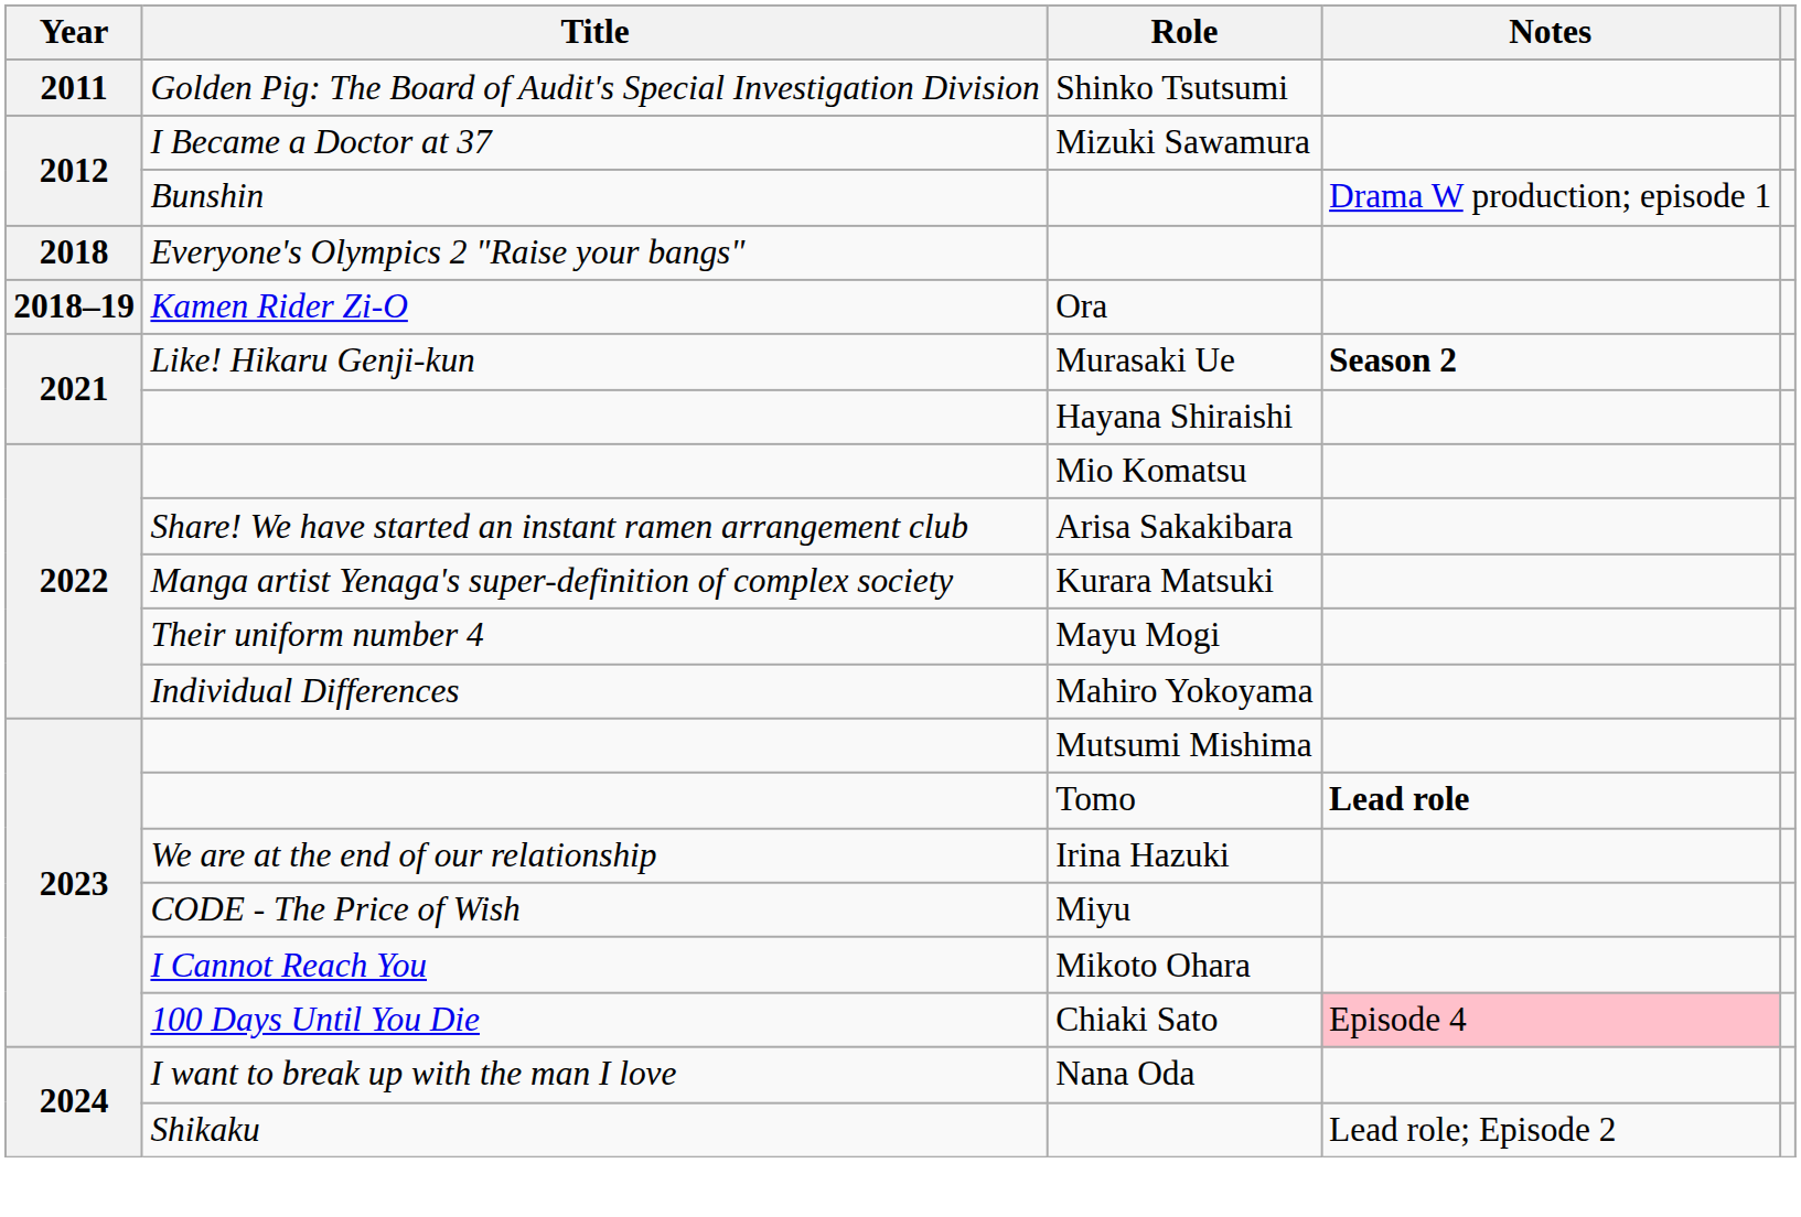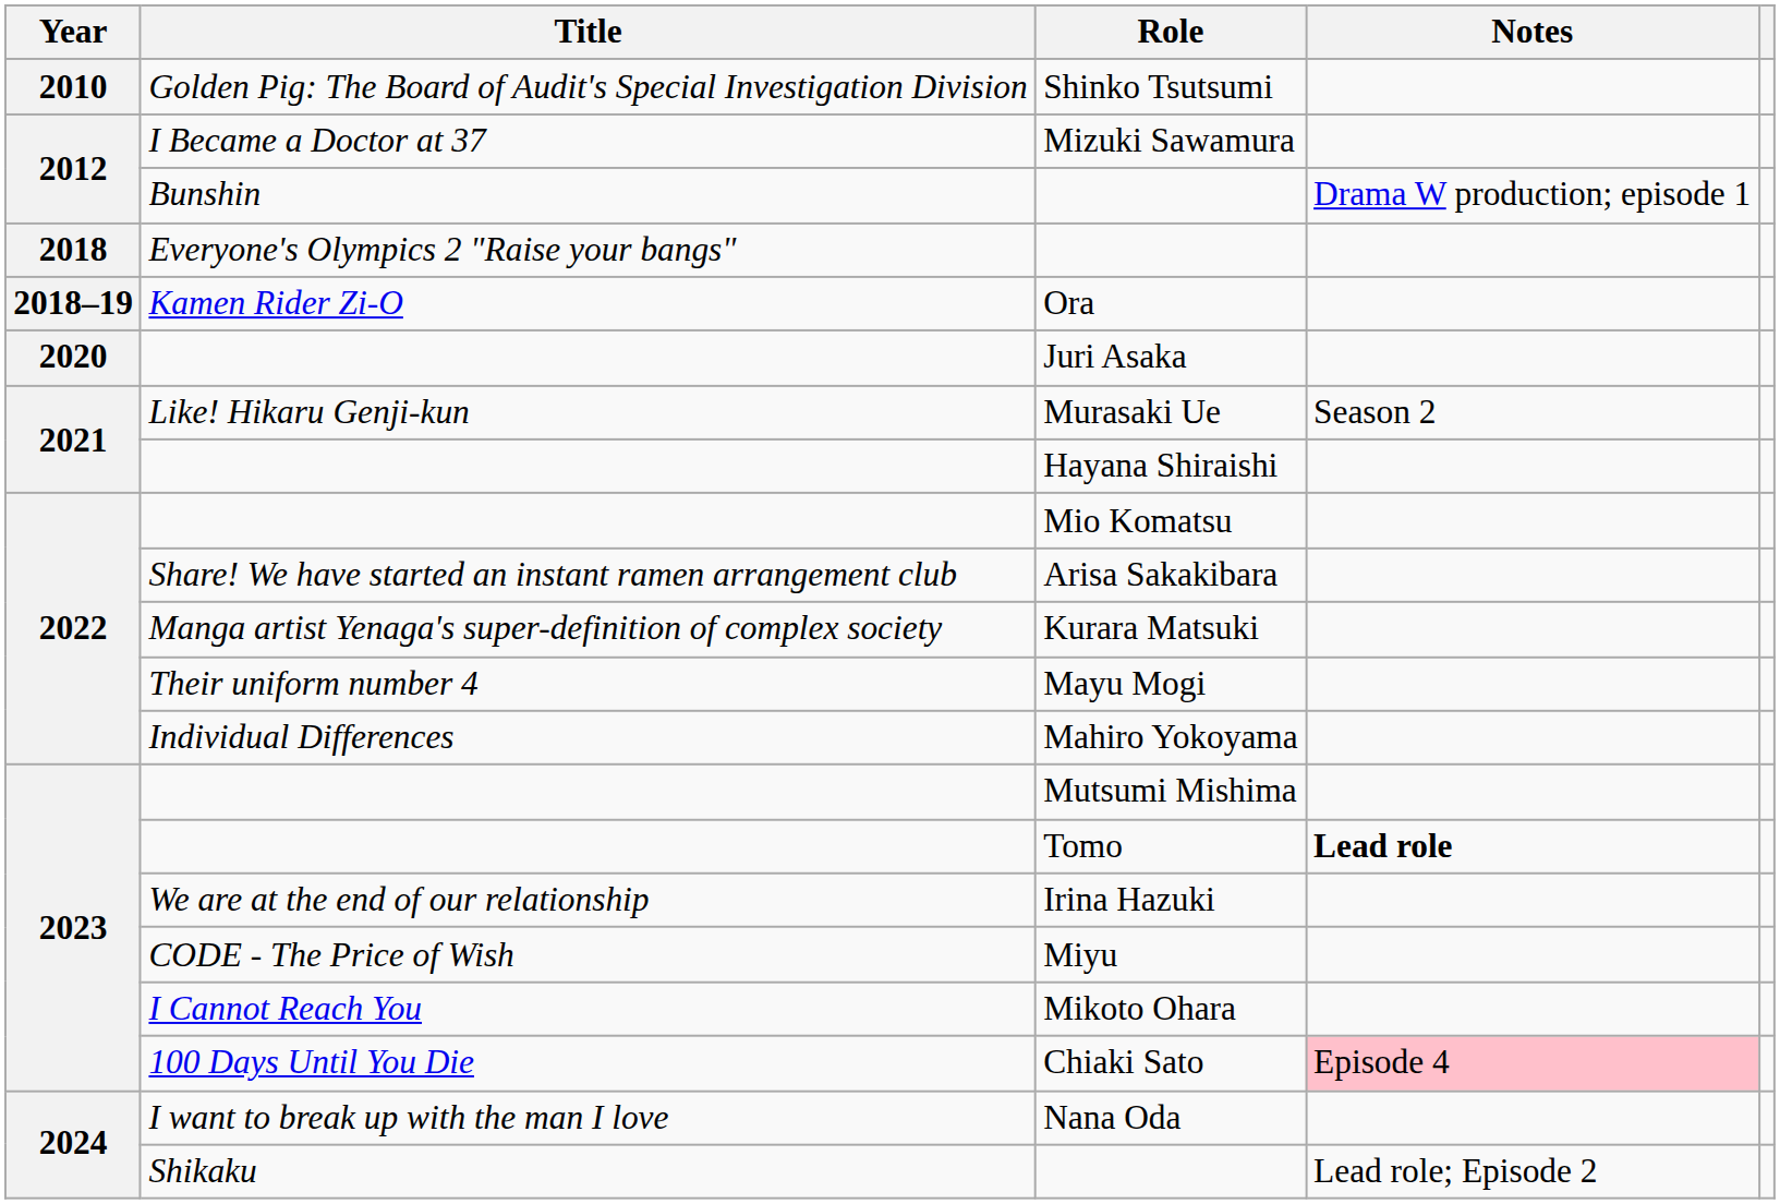Shinko Tsutsumi | Year: 2011 -> 2010
+ row: 2020 | Juri Asaka
Murasaki Ue | Notes: bold -> normal
